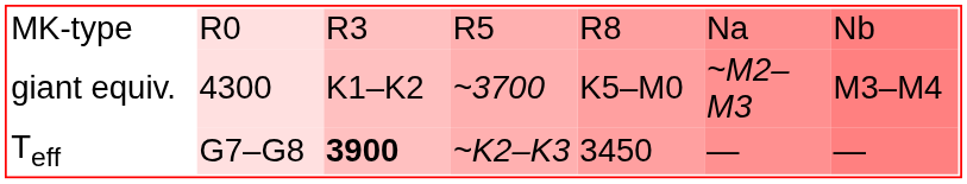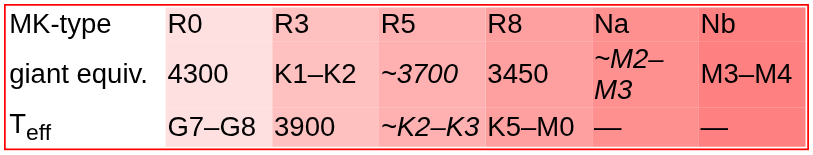giant equiv. | column 5: K5–M0 -> 3450
Teff | column 3: bold -> normal
Teff | column 5: 3450 -> K5–M0
